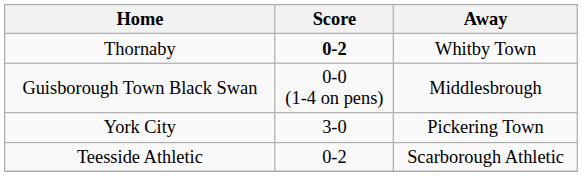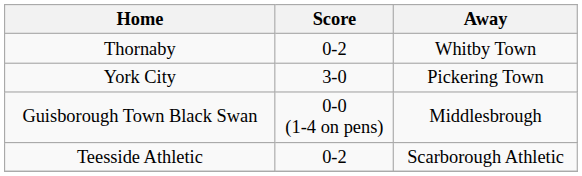Thornaby | Score: bold -> normal
rows swapped: Guisborough Town Black Swan <-> York City
